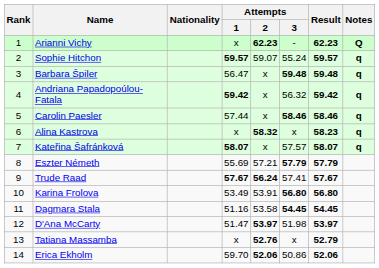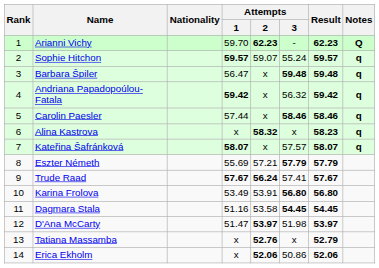Arianni Vichy | Attempts / 1: x -> 59.70
Erica Ekholm | Attempts / 1: 59.70 -> x
